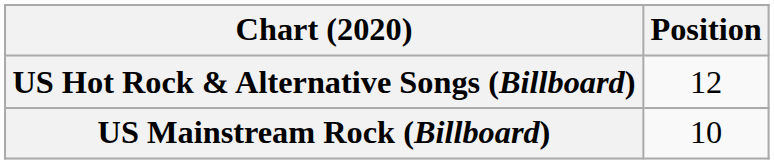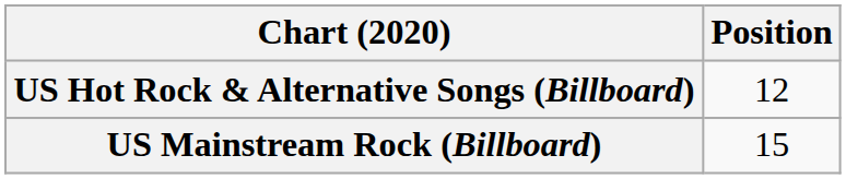US Mainstream Rock (Billboard) | Position: 10 -> 15
